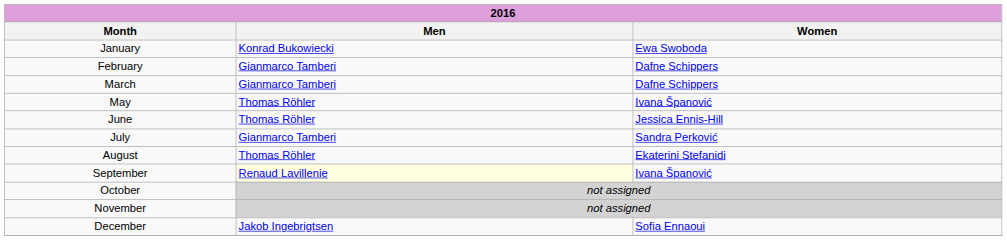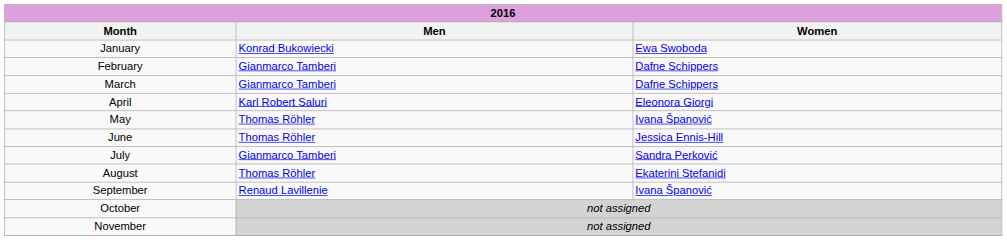+ row: April | Karl Robert Saluri | Eleonora Giorgi
September | Men: lightyellow background -> no background
- row: December | Jakob Ingebrigtsen | Sofia Ennaoui
